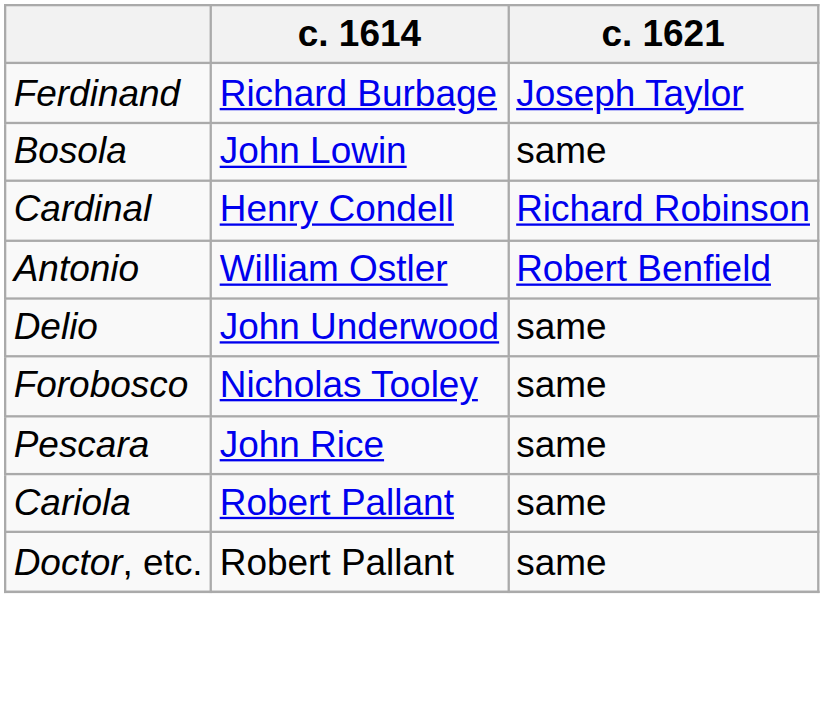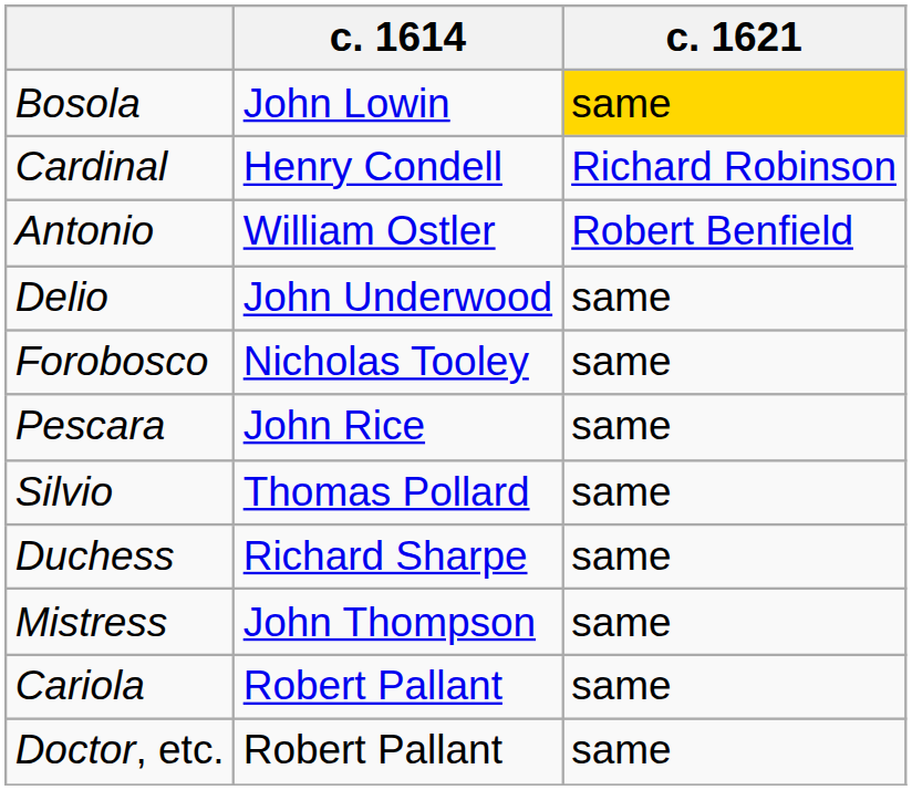- row: Ferdinand | Richard Burbage | Joseph Taylor
Bosola | c. 1621: no background -> gold background
+ row: Silvio | Thomas Pollard | same
+ row: Duchess | Richard Sharpe | same
+ row: Mistress | John Thompson | same
